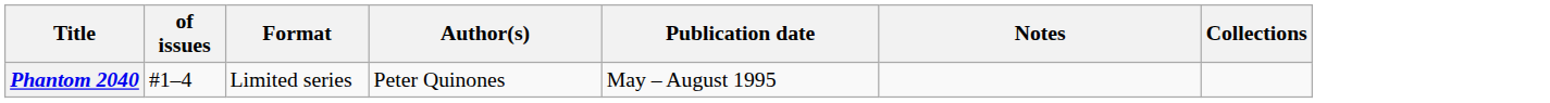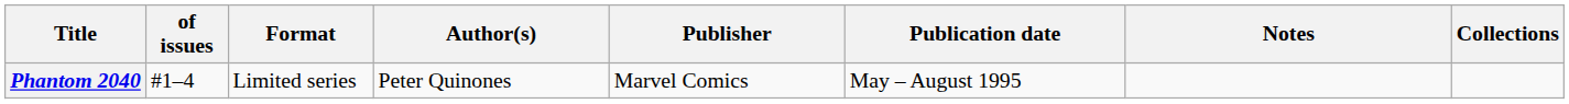+ column: Publisher | Marvel Comics
